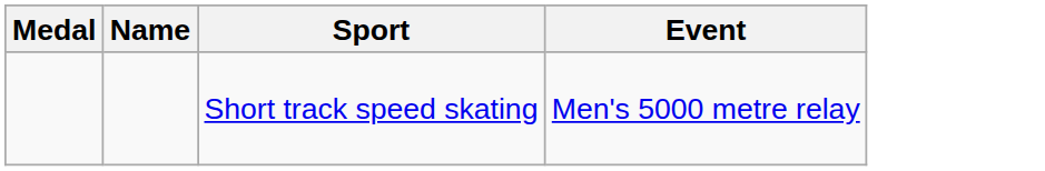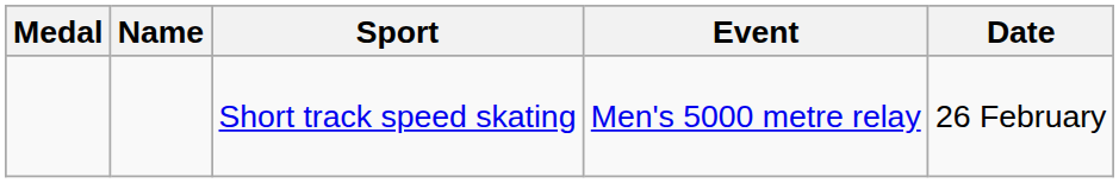+ column: Date | 26 February
